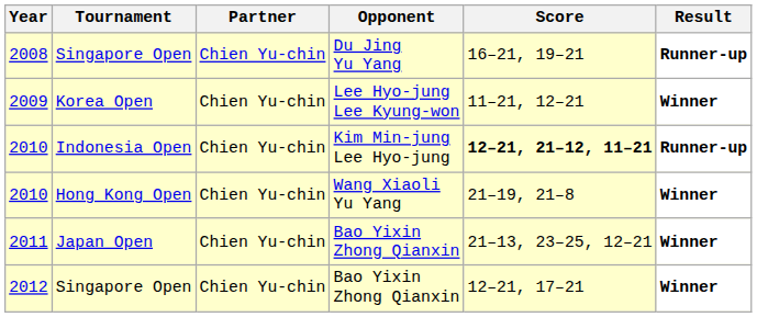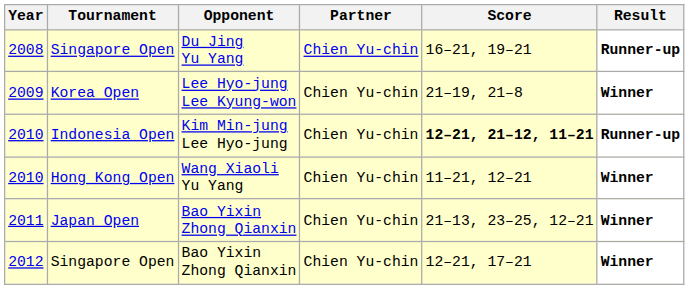columns swapped: Partner <-> Opponent
2009 | Score: 11–21, 12–21 -> 21–19, 21–8
2010 / Hong Kong Open | Score: 21–19, 21–8 -> 11–21, 12–21
